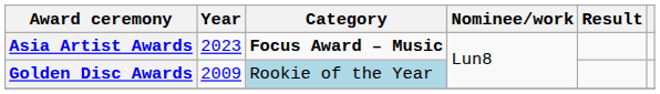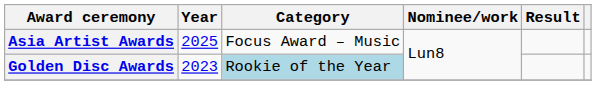Asia Artist Awards | Year: 2023 -> 2025
Asia Artist Awards | Category: bold -> normal
Golden Disc Awards | Year: 2009 -> 2023
